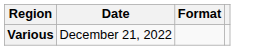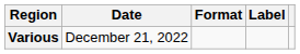+ column: Label
